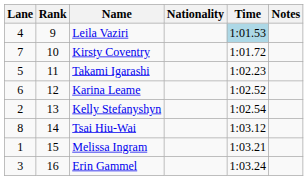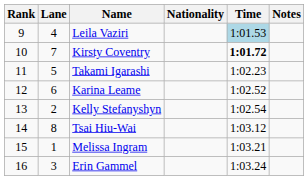columns swapped: Rank <-> Lane
Kirsty Coventry | Time: normal -> bold
